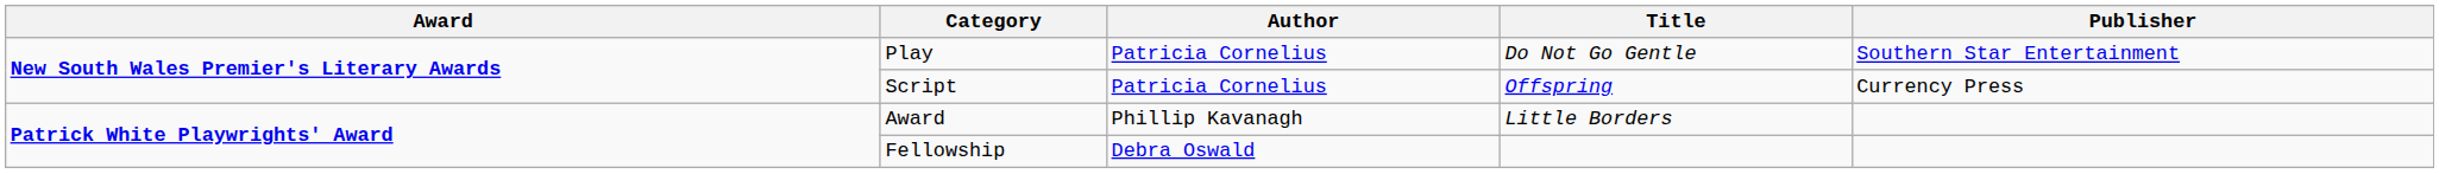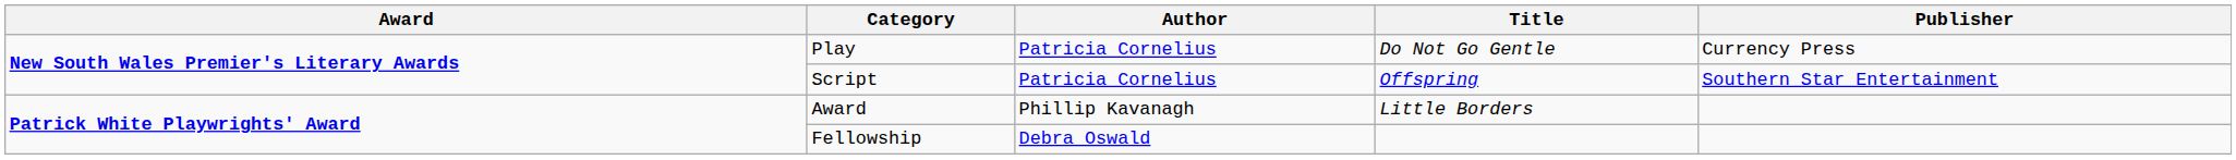Play | Publisher: Southern Star Entertainment -> Currency Press
Script | Publisher: Currency Press -> Southern Star Entertainment
